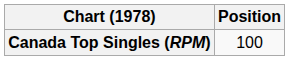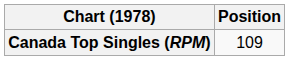Canada Top Singles (RPM) | Position: 100 -> 109
